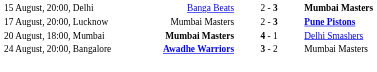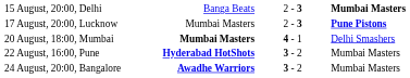+ row: 22 August, 16:00, Pune | Hyderabad HotShots | 3 - 2 | Mumbai Masters
